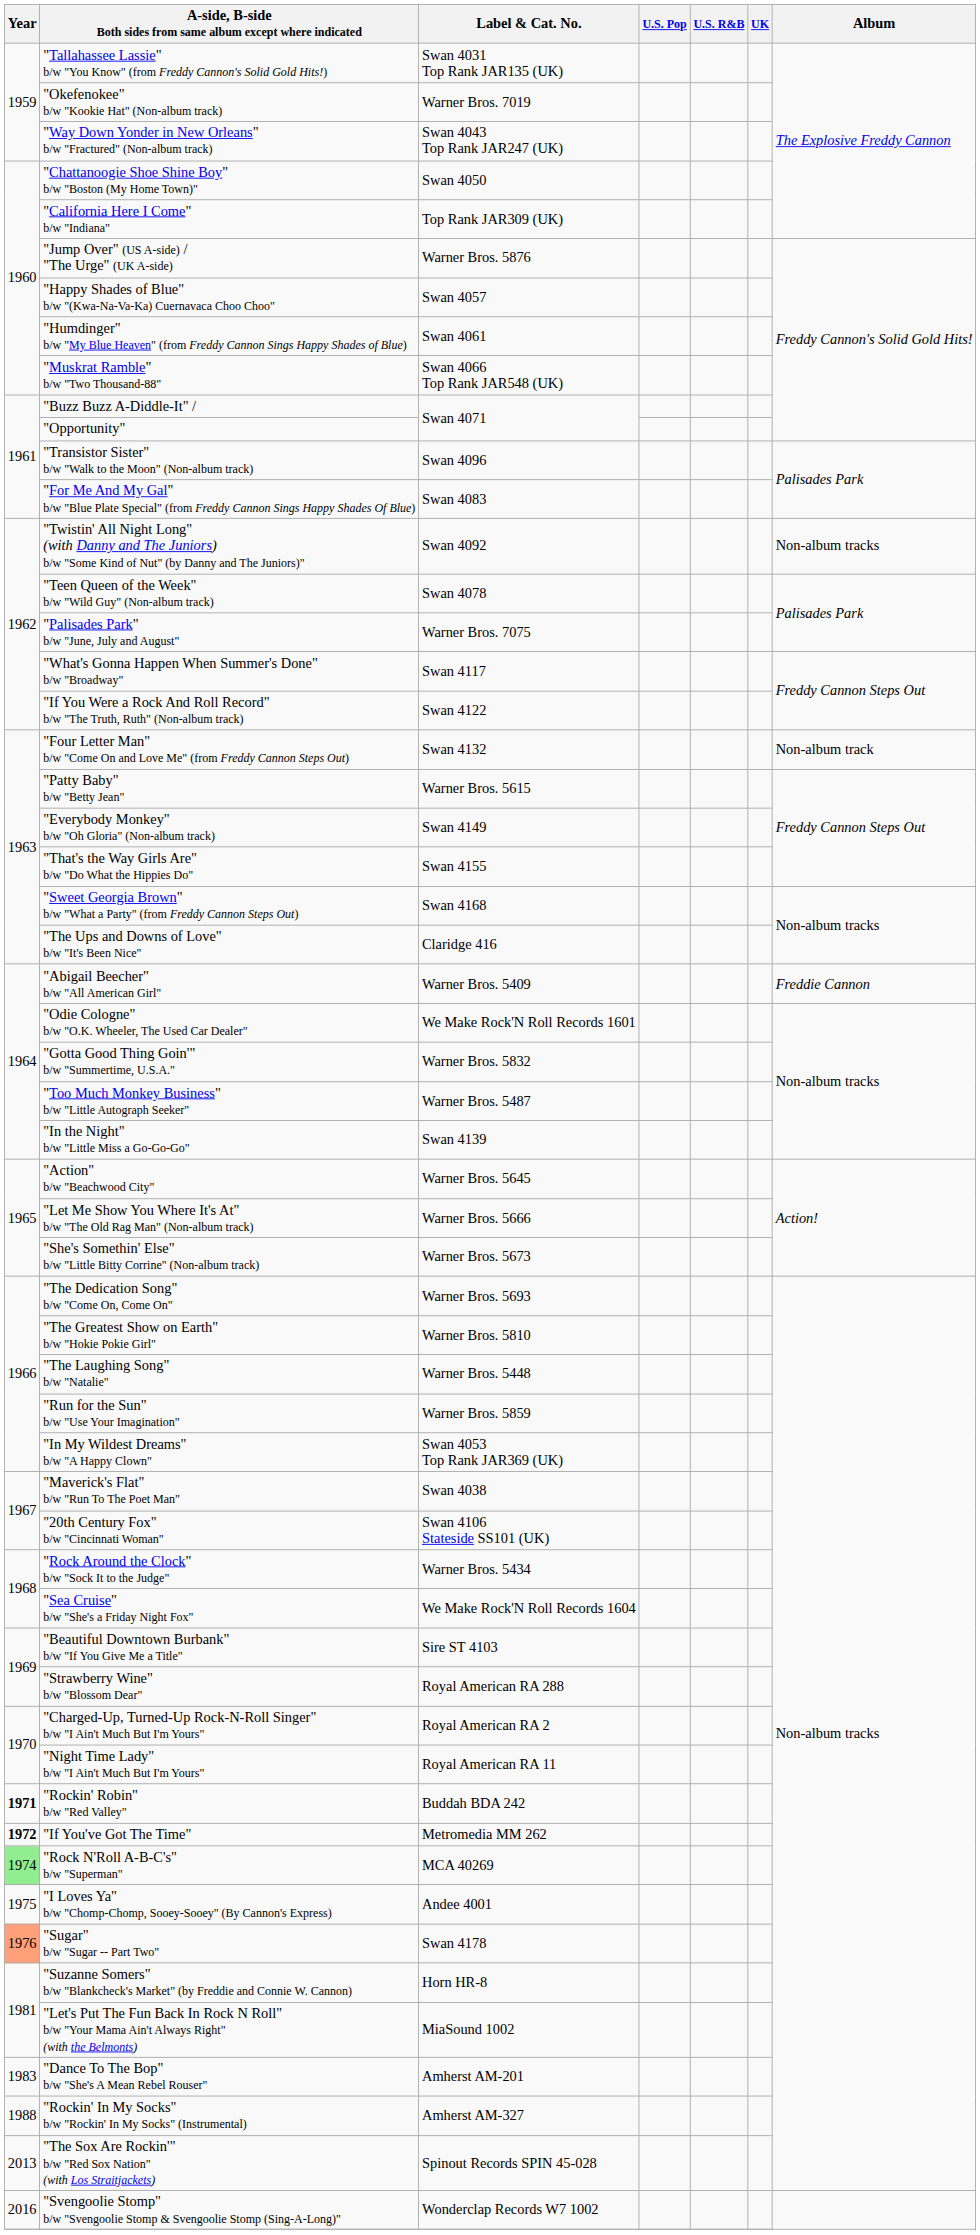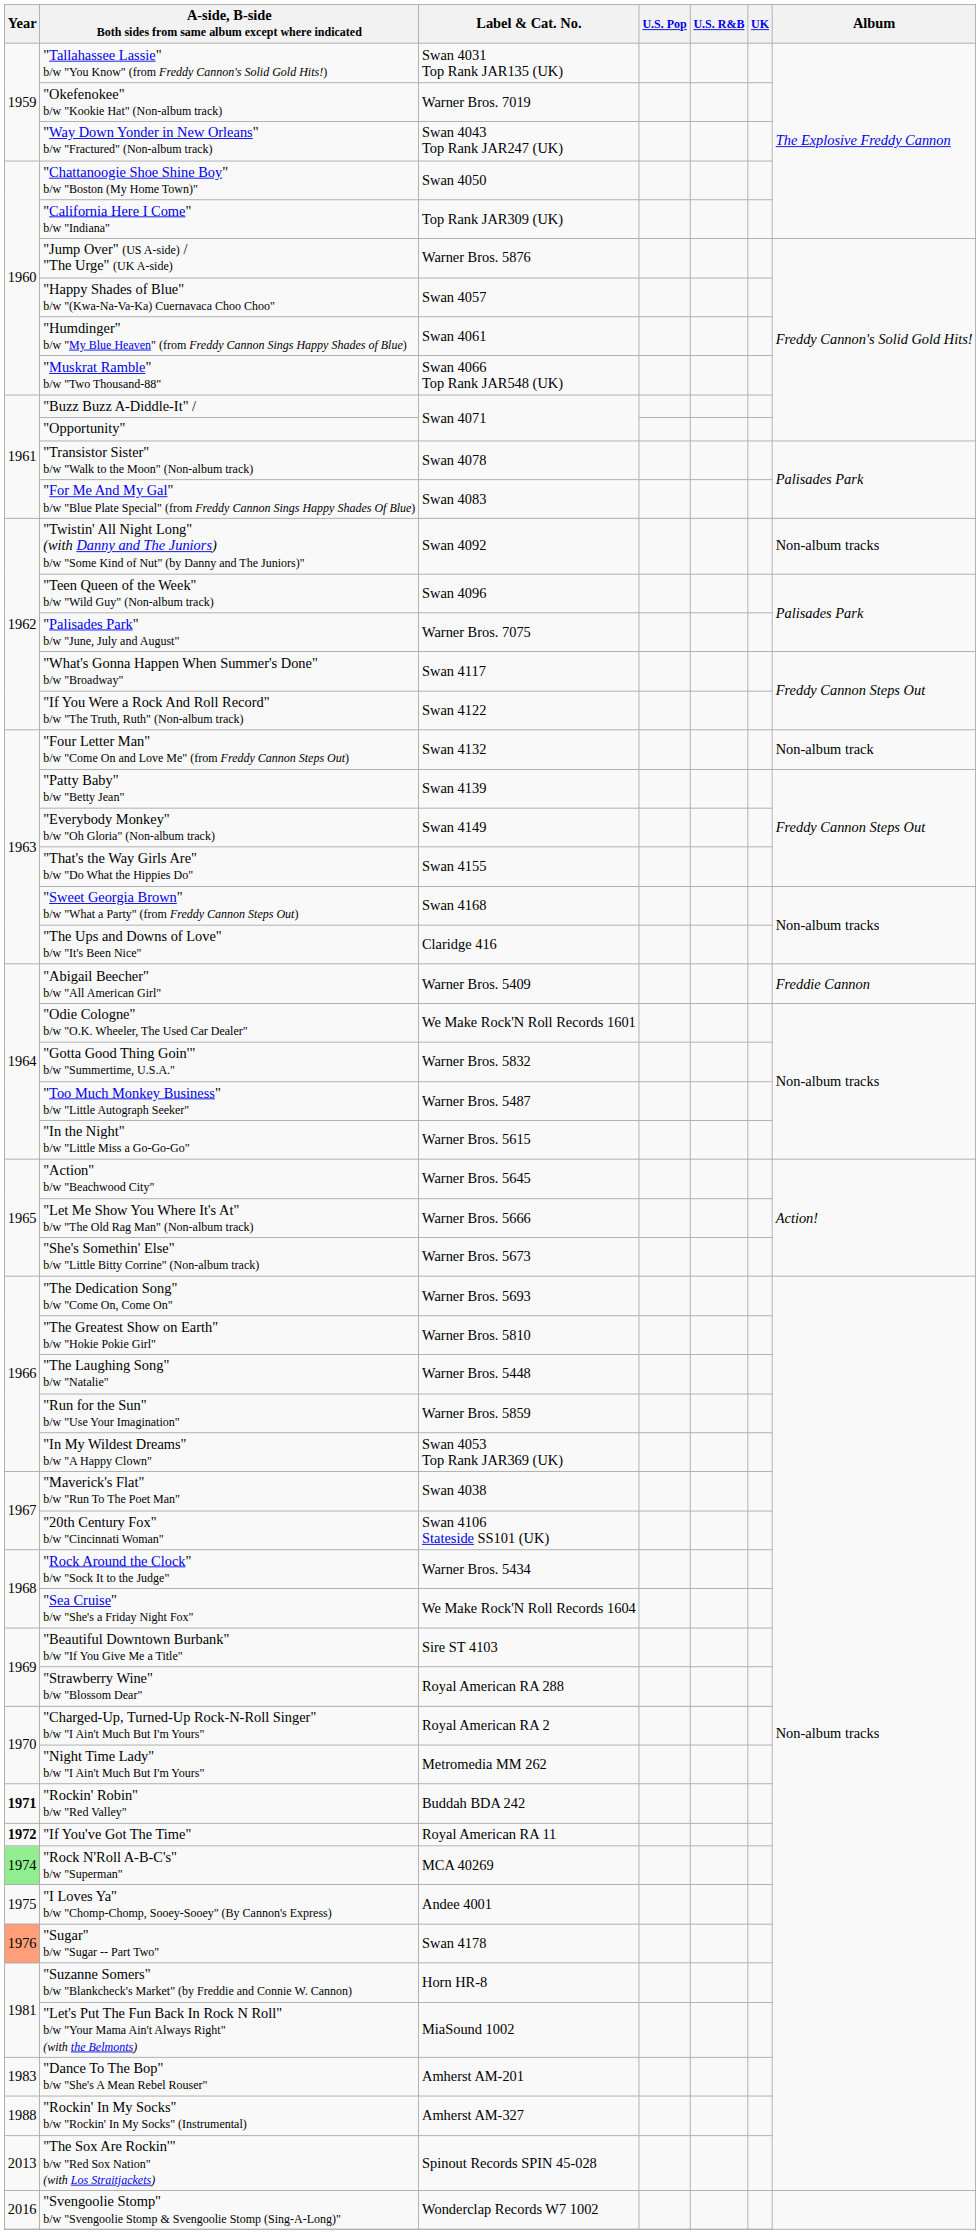"Transistor Sister" b/w "Walk to the Moon" (Non-album track) | Label & Cat. No.: Swan 4096 -> Swan 4078
"Teen Queen of the Week" b/w "Wild Guy" (Non-album track) | Label & Cat. No.: Swan 4078 -> Swan 4096
"Patty Baby" b/w "Betty Jean" | Label & Cat. No.: Warner Bros. 5615 -> Swan 4139
"In the Night" b/w "Little Miss a Go-Go-Go" | Label & Cat. No.: Swan 4139 -> Warner Bros. 5615
"Night Time Lady" b/w "I Ain't Much But I'm Yours" | Label & Cat. No.: Royal American RA 11 -> Metromedia MM 262
"If You've Got The Time" | Label & Cat. No.: Metromedia MM 262 -> Royal American RA 11
